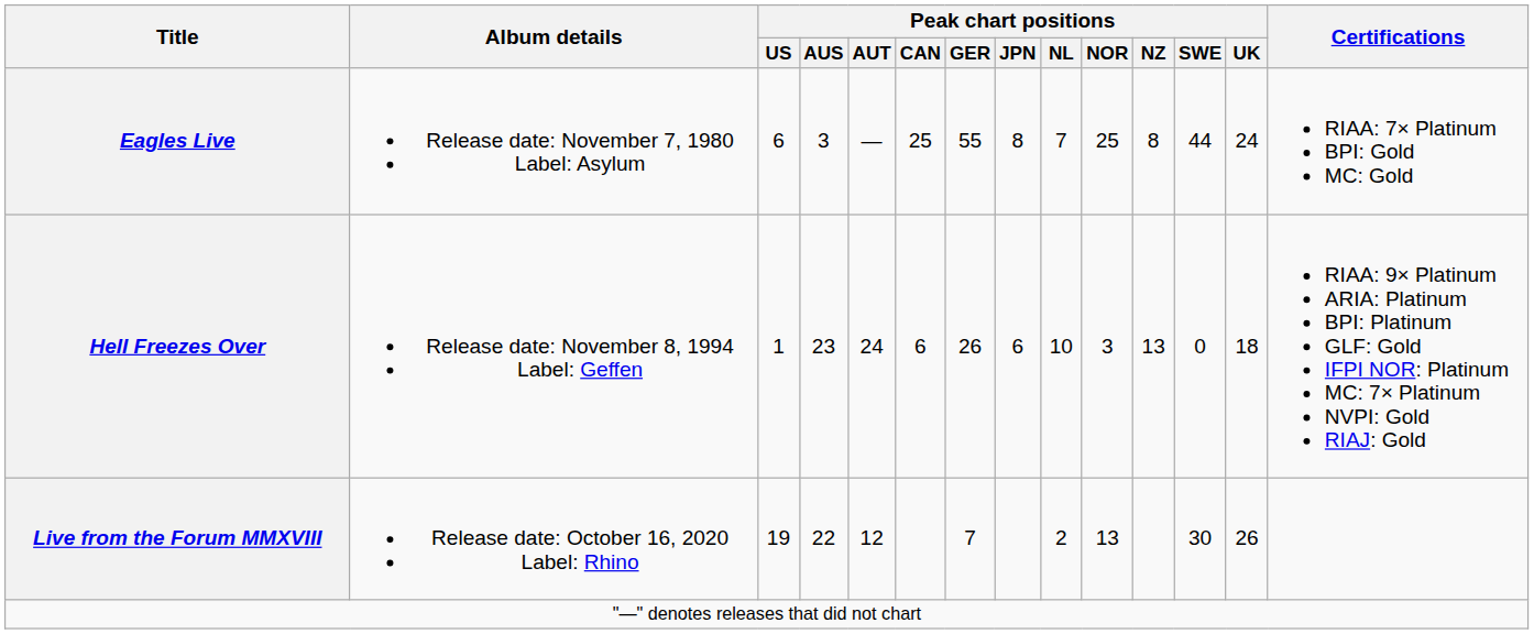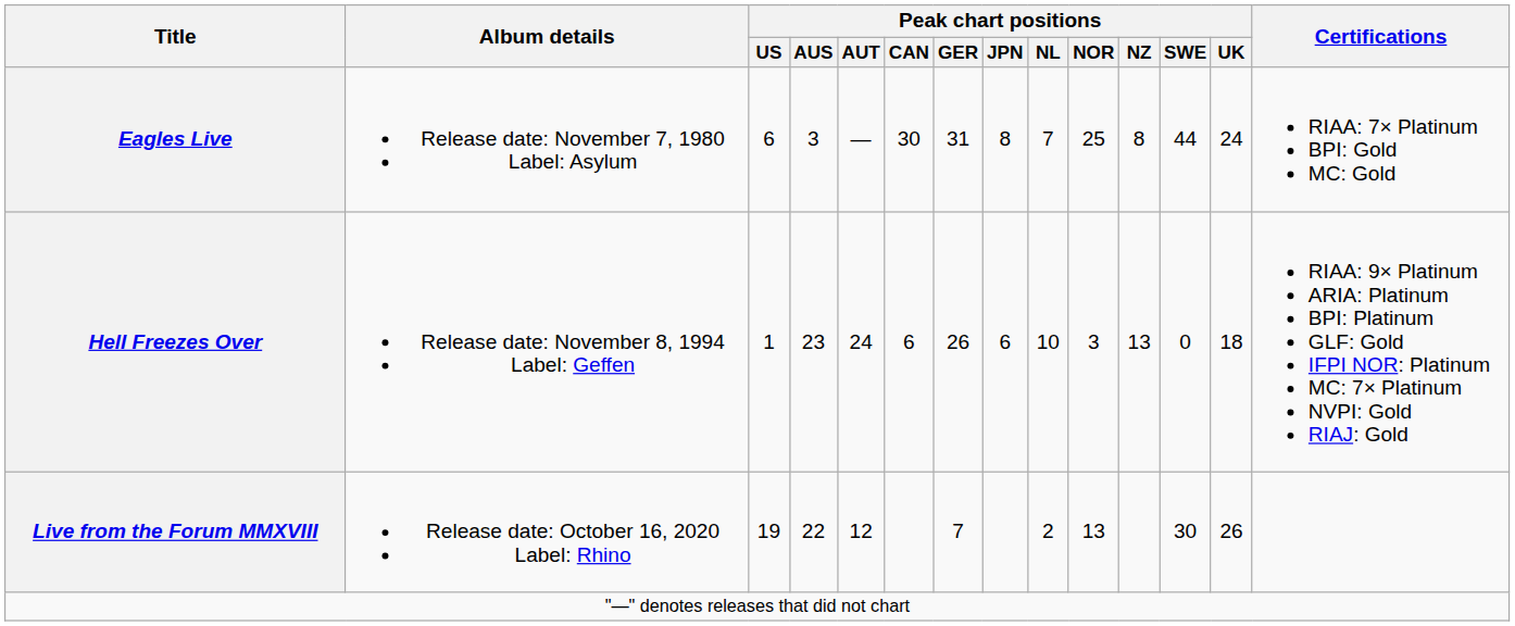Eagles Live | Peak chart positions / CAN: 25 -> 30
Eagles Live | Peak chart positions / GER: 55 -> 31
